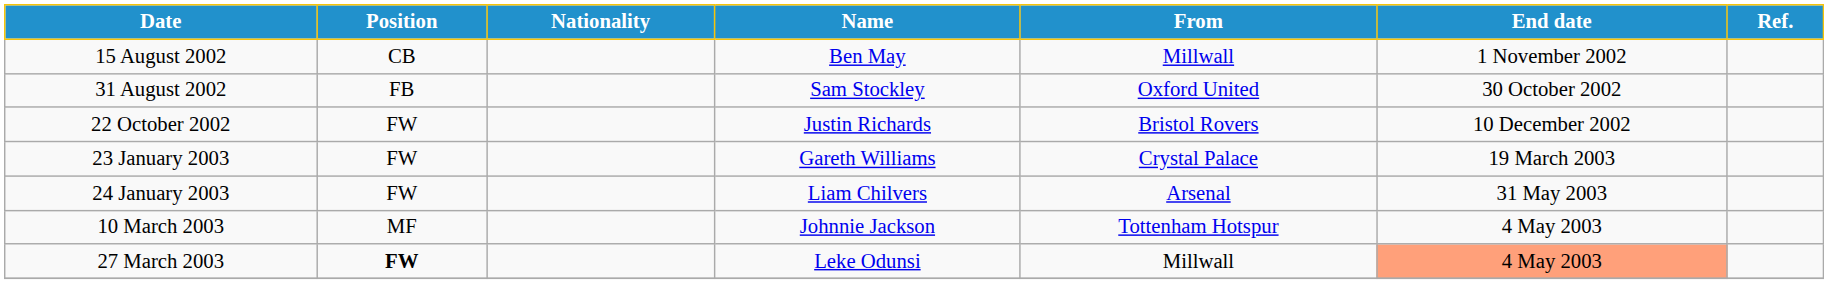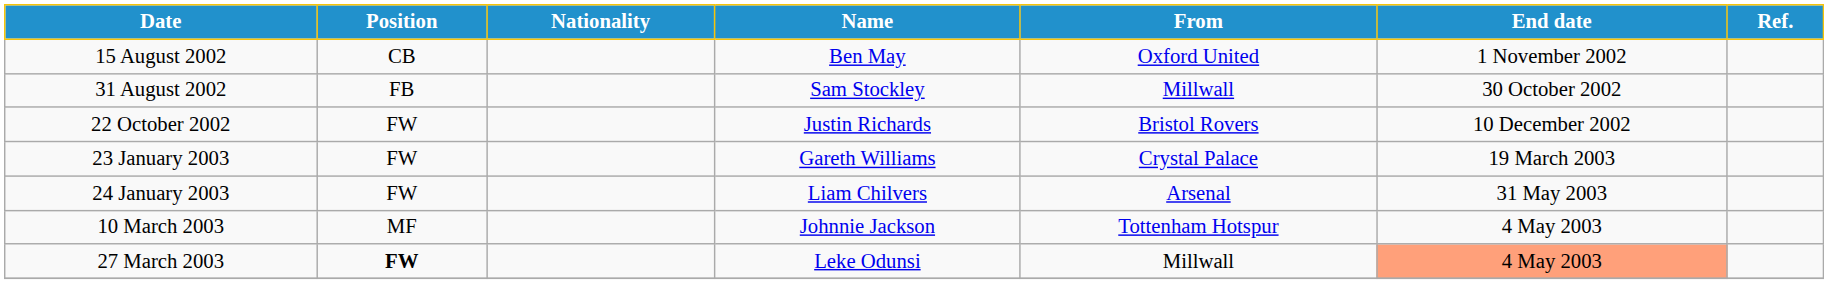15 August 2002 | From: Millwall -> Oxford United
31 August 2002 | From: Oxford United -> Millwall
